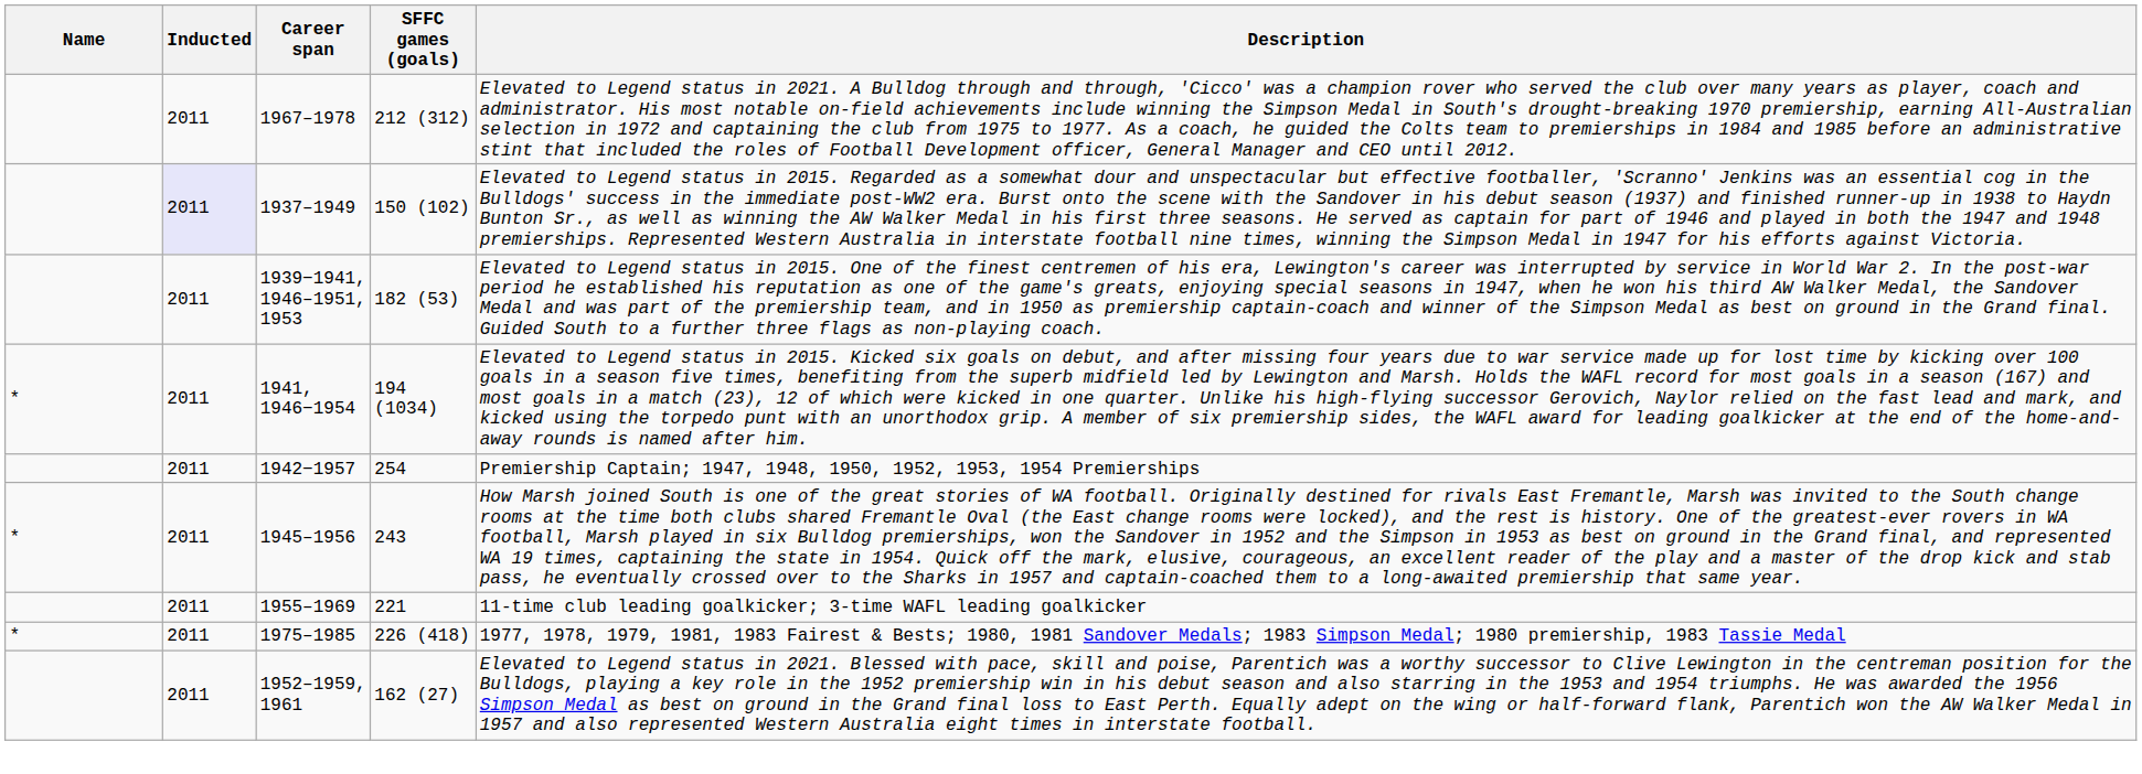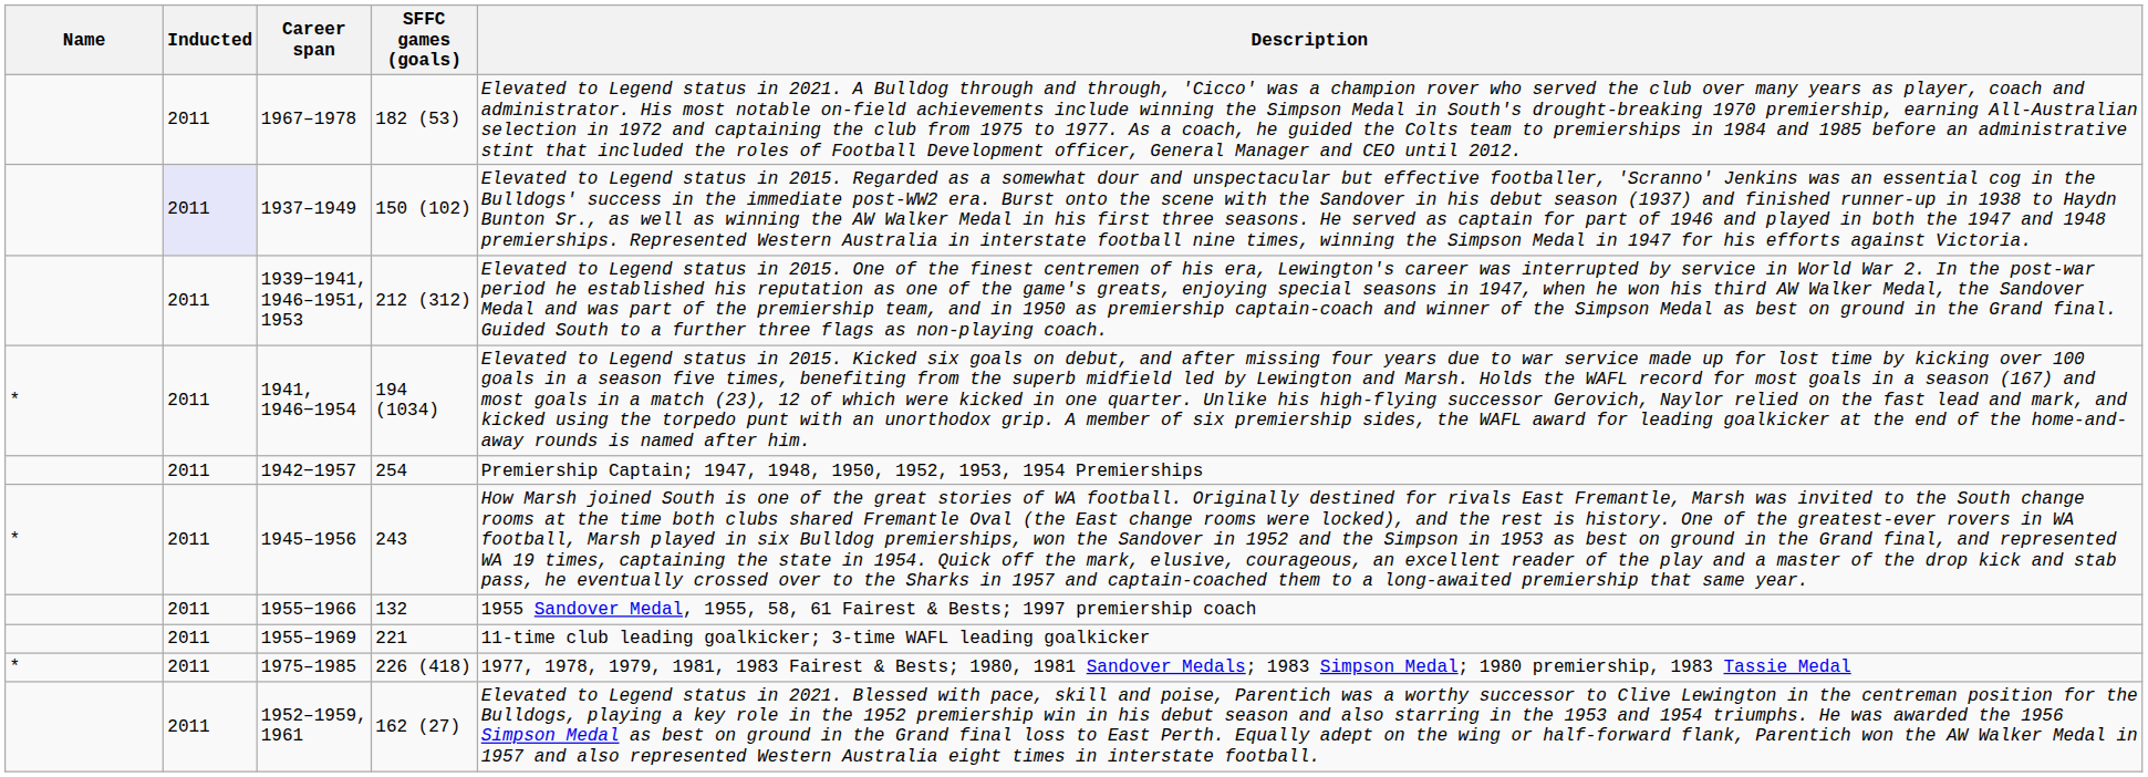1967–1978 | SFFC games (goals): 212 (312) -> 182 (53)
1939−1941, 1946–1951, 1953 | SFFC games (goals): 182 (53) -> 212 (312)
+ row: 2011 | 1955−1966 | 132 | 1955 Sandover Medal, 1955, 58, 61 Fairest & Bests; 1997 premiership coach
